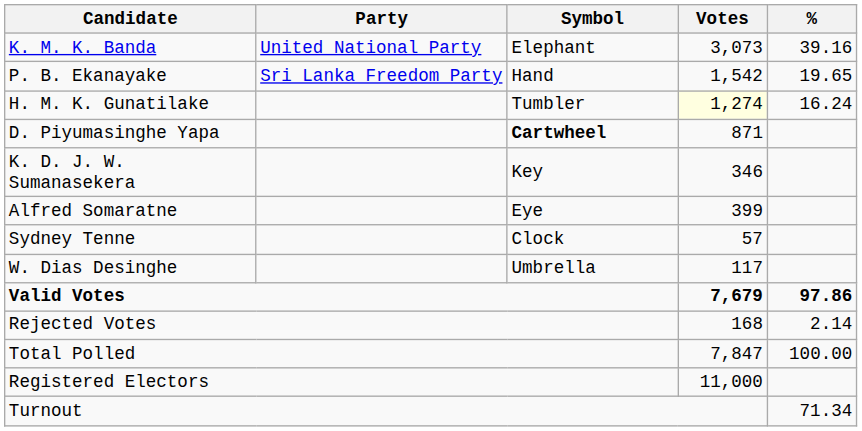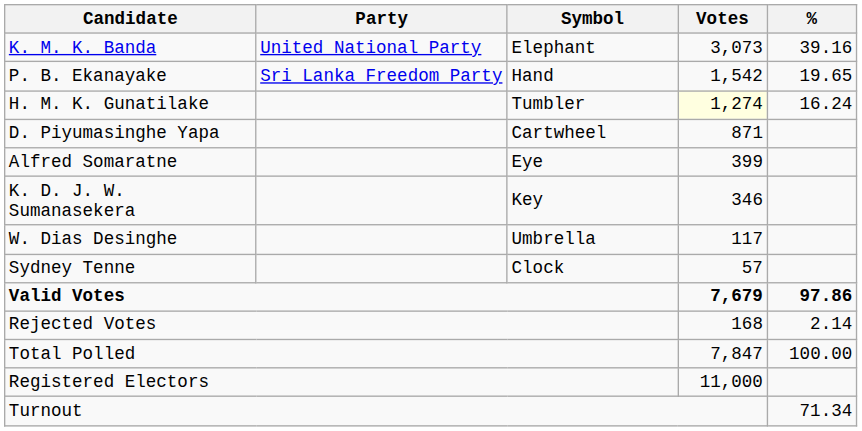D. Piyumasinghe Yapa | Symbol: bold -> normal
rows swapped: Alfred Somaratne <-> K. D. J. W. Sumanasekera
rows swapped: W. Dias Desinghe <-> Sydney Tenne
